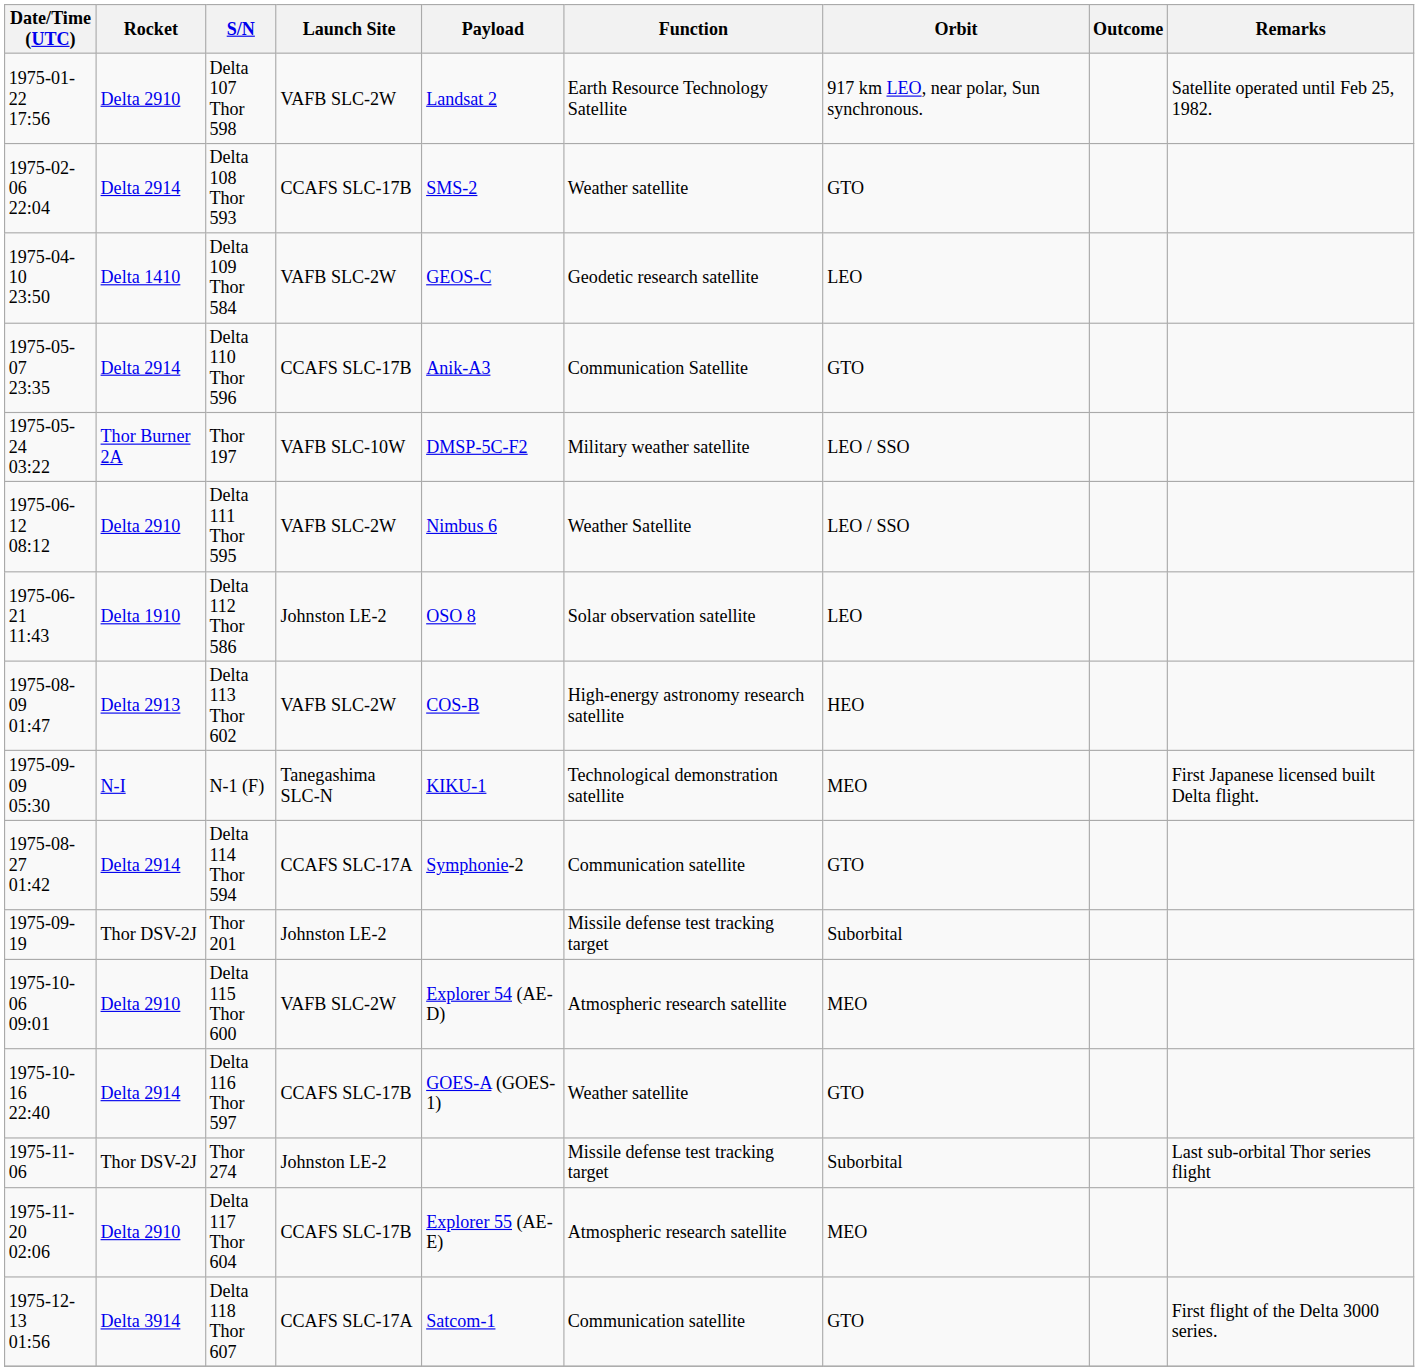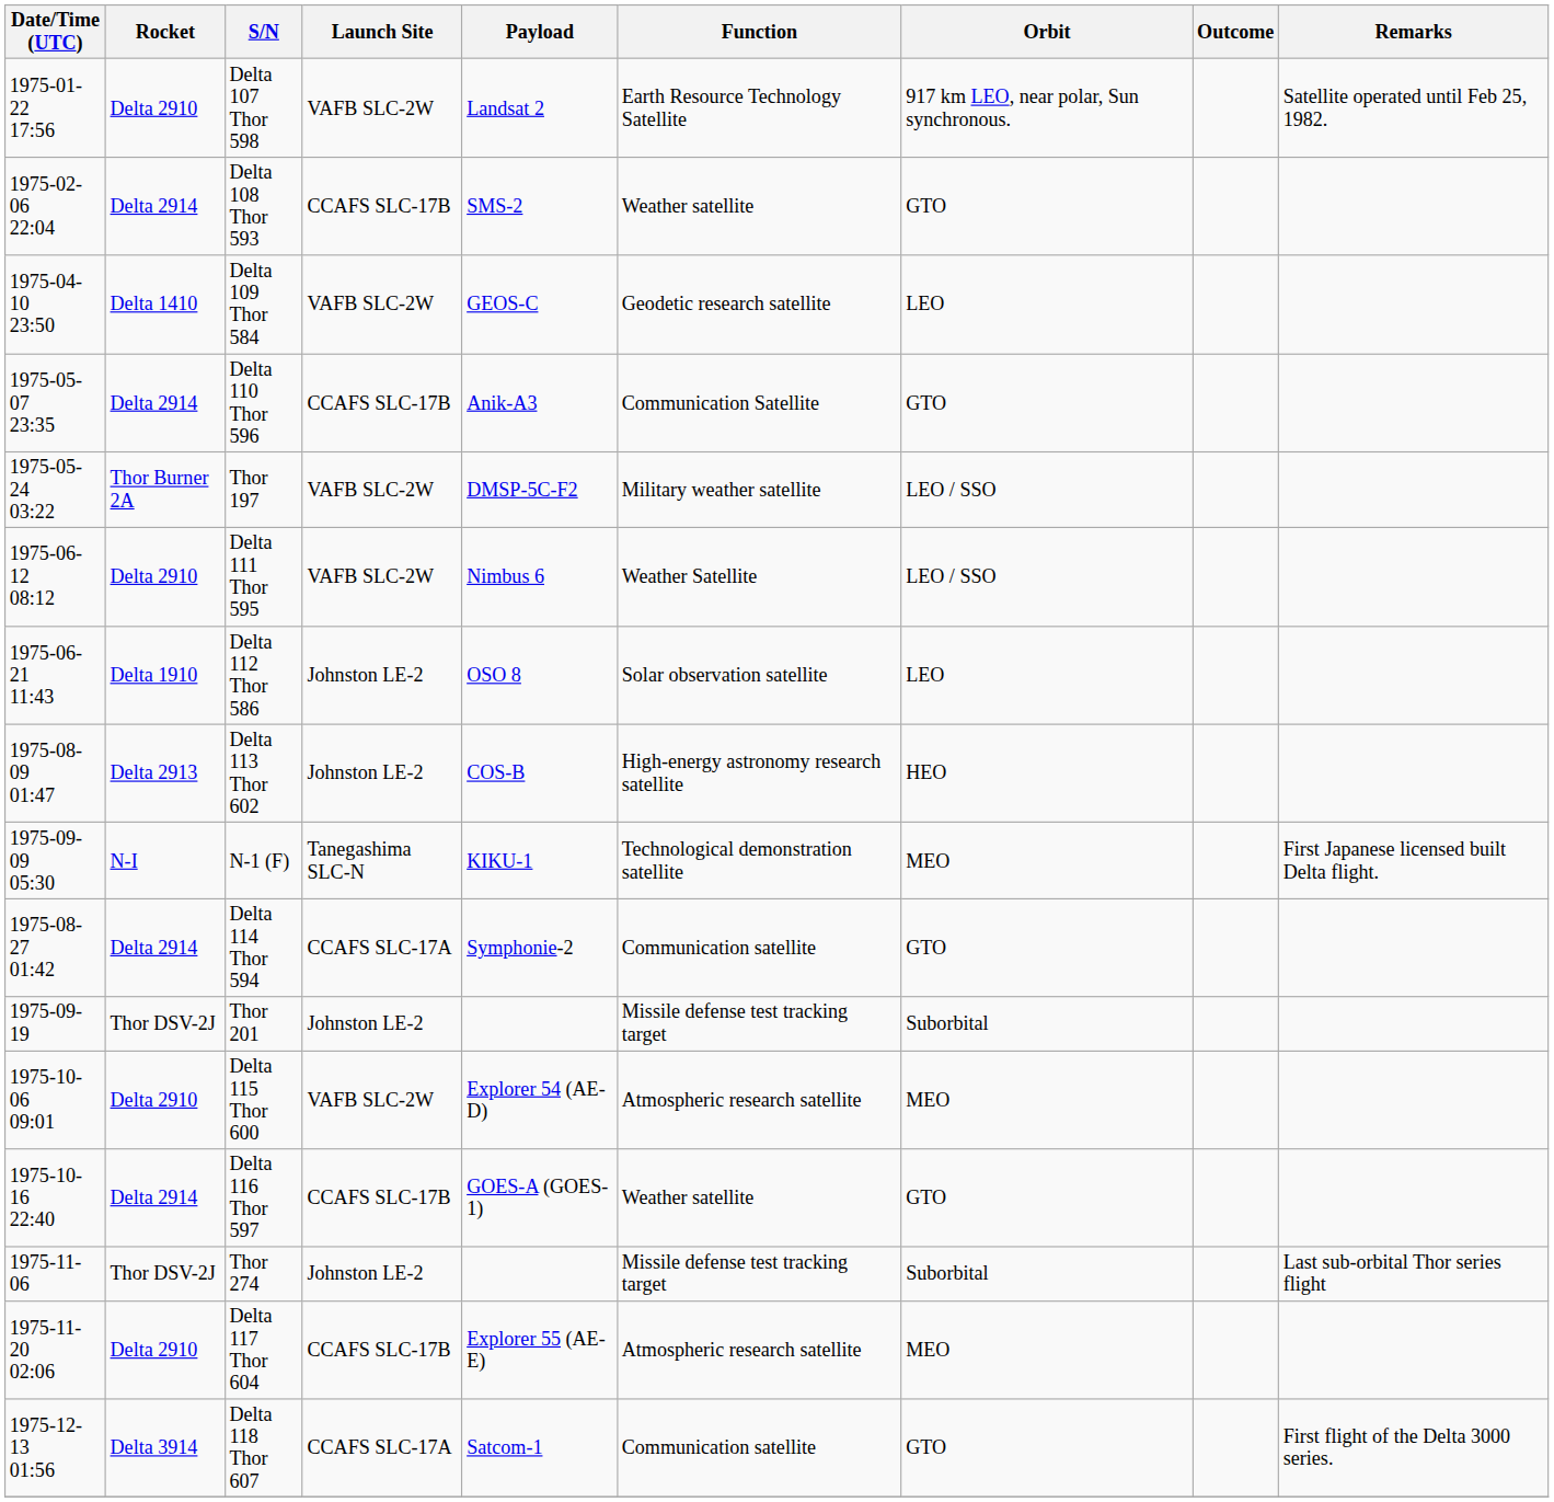Thor 197 | Launch Site: VAFB SLC-10W -> VAFB SLC-2W
Delta 113 Thor 602 | Launch Site: VAFB SLC-2W -> Johnston LE-2
